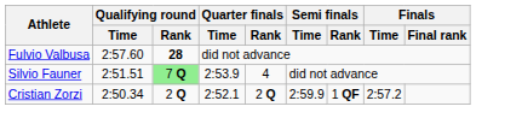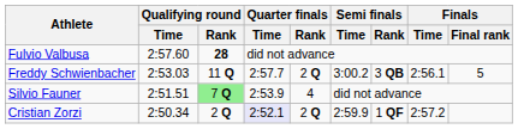+ row: Freddy Schwienbacher | 2:53.03 | 11 Q | 2:57.7 | 2 Q | 3:00.2 | 3 QB | 2:56.1 | 5
Cristian Zorzi | Quarter finals / Time: no background -> lavender background
